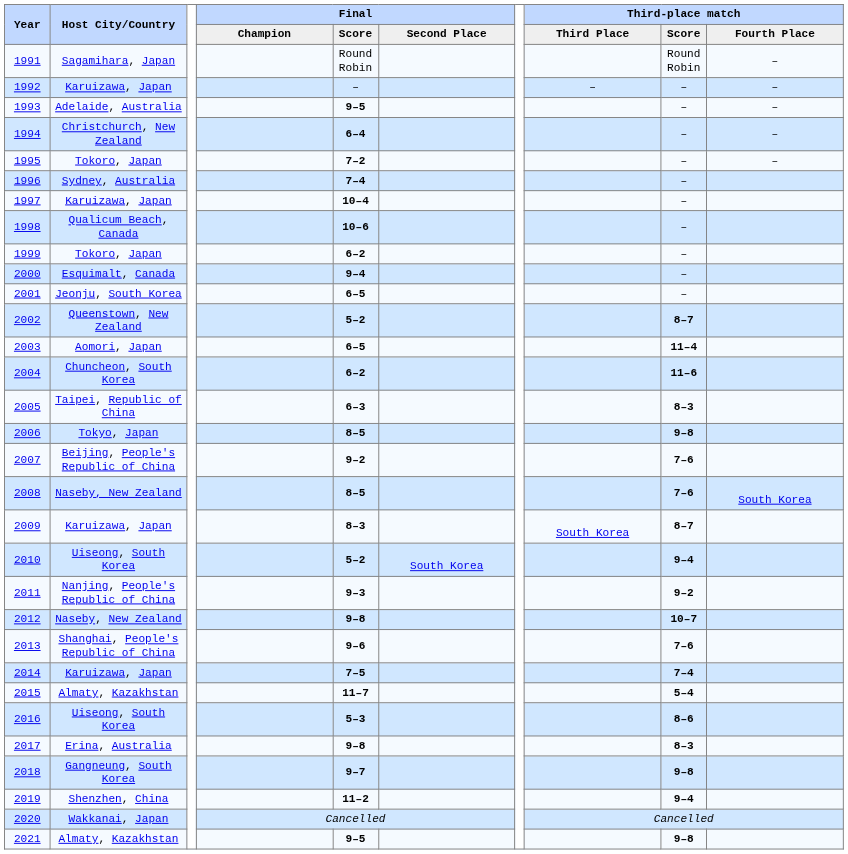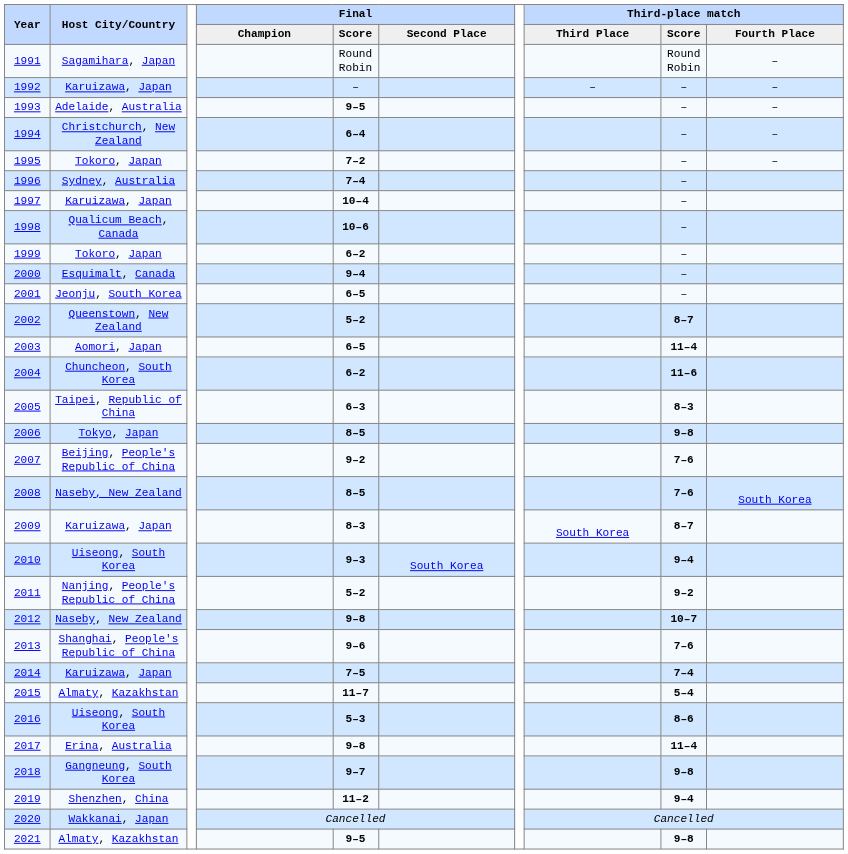2010 | Final / Score: 5–2 -> 9–3
2011 | Final / Score: 9–3 -> 5–2
2017 | Third-place match / Score: 8–3 -> 11–4
